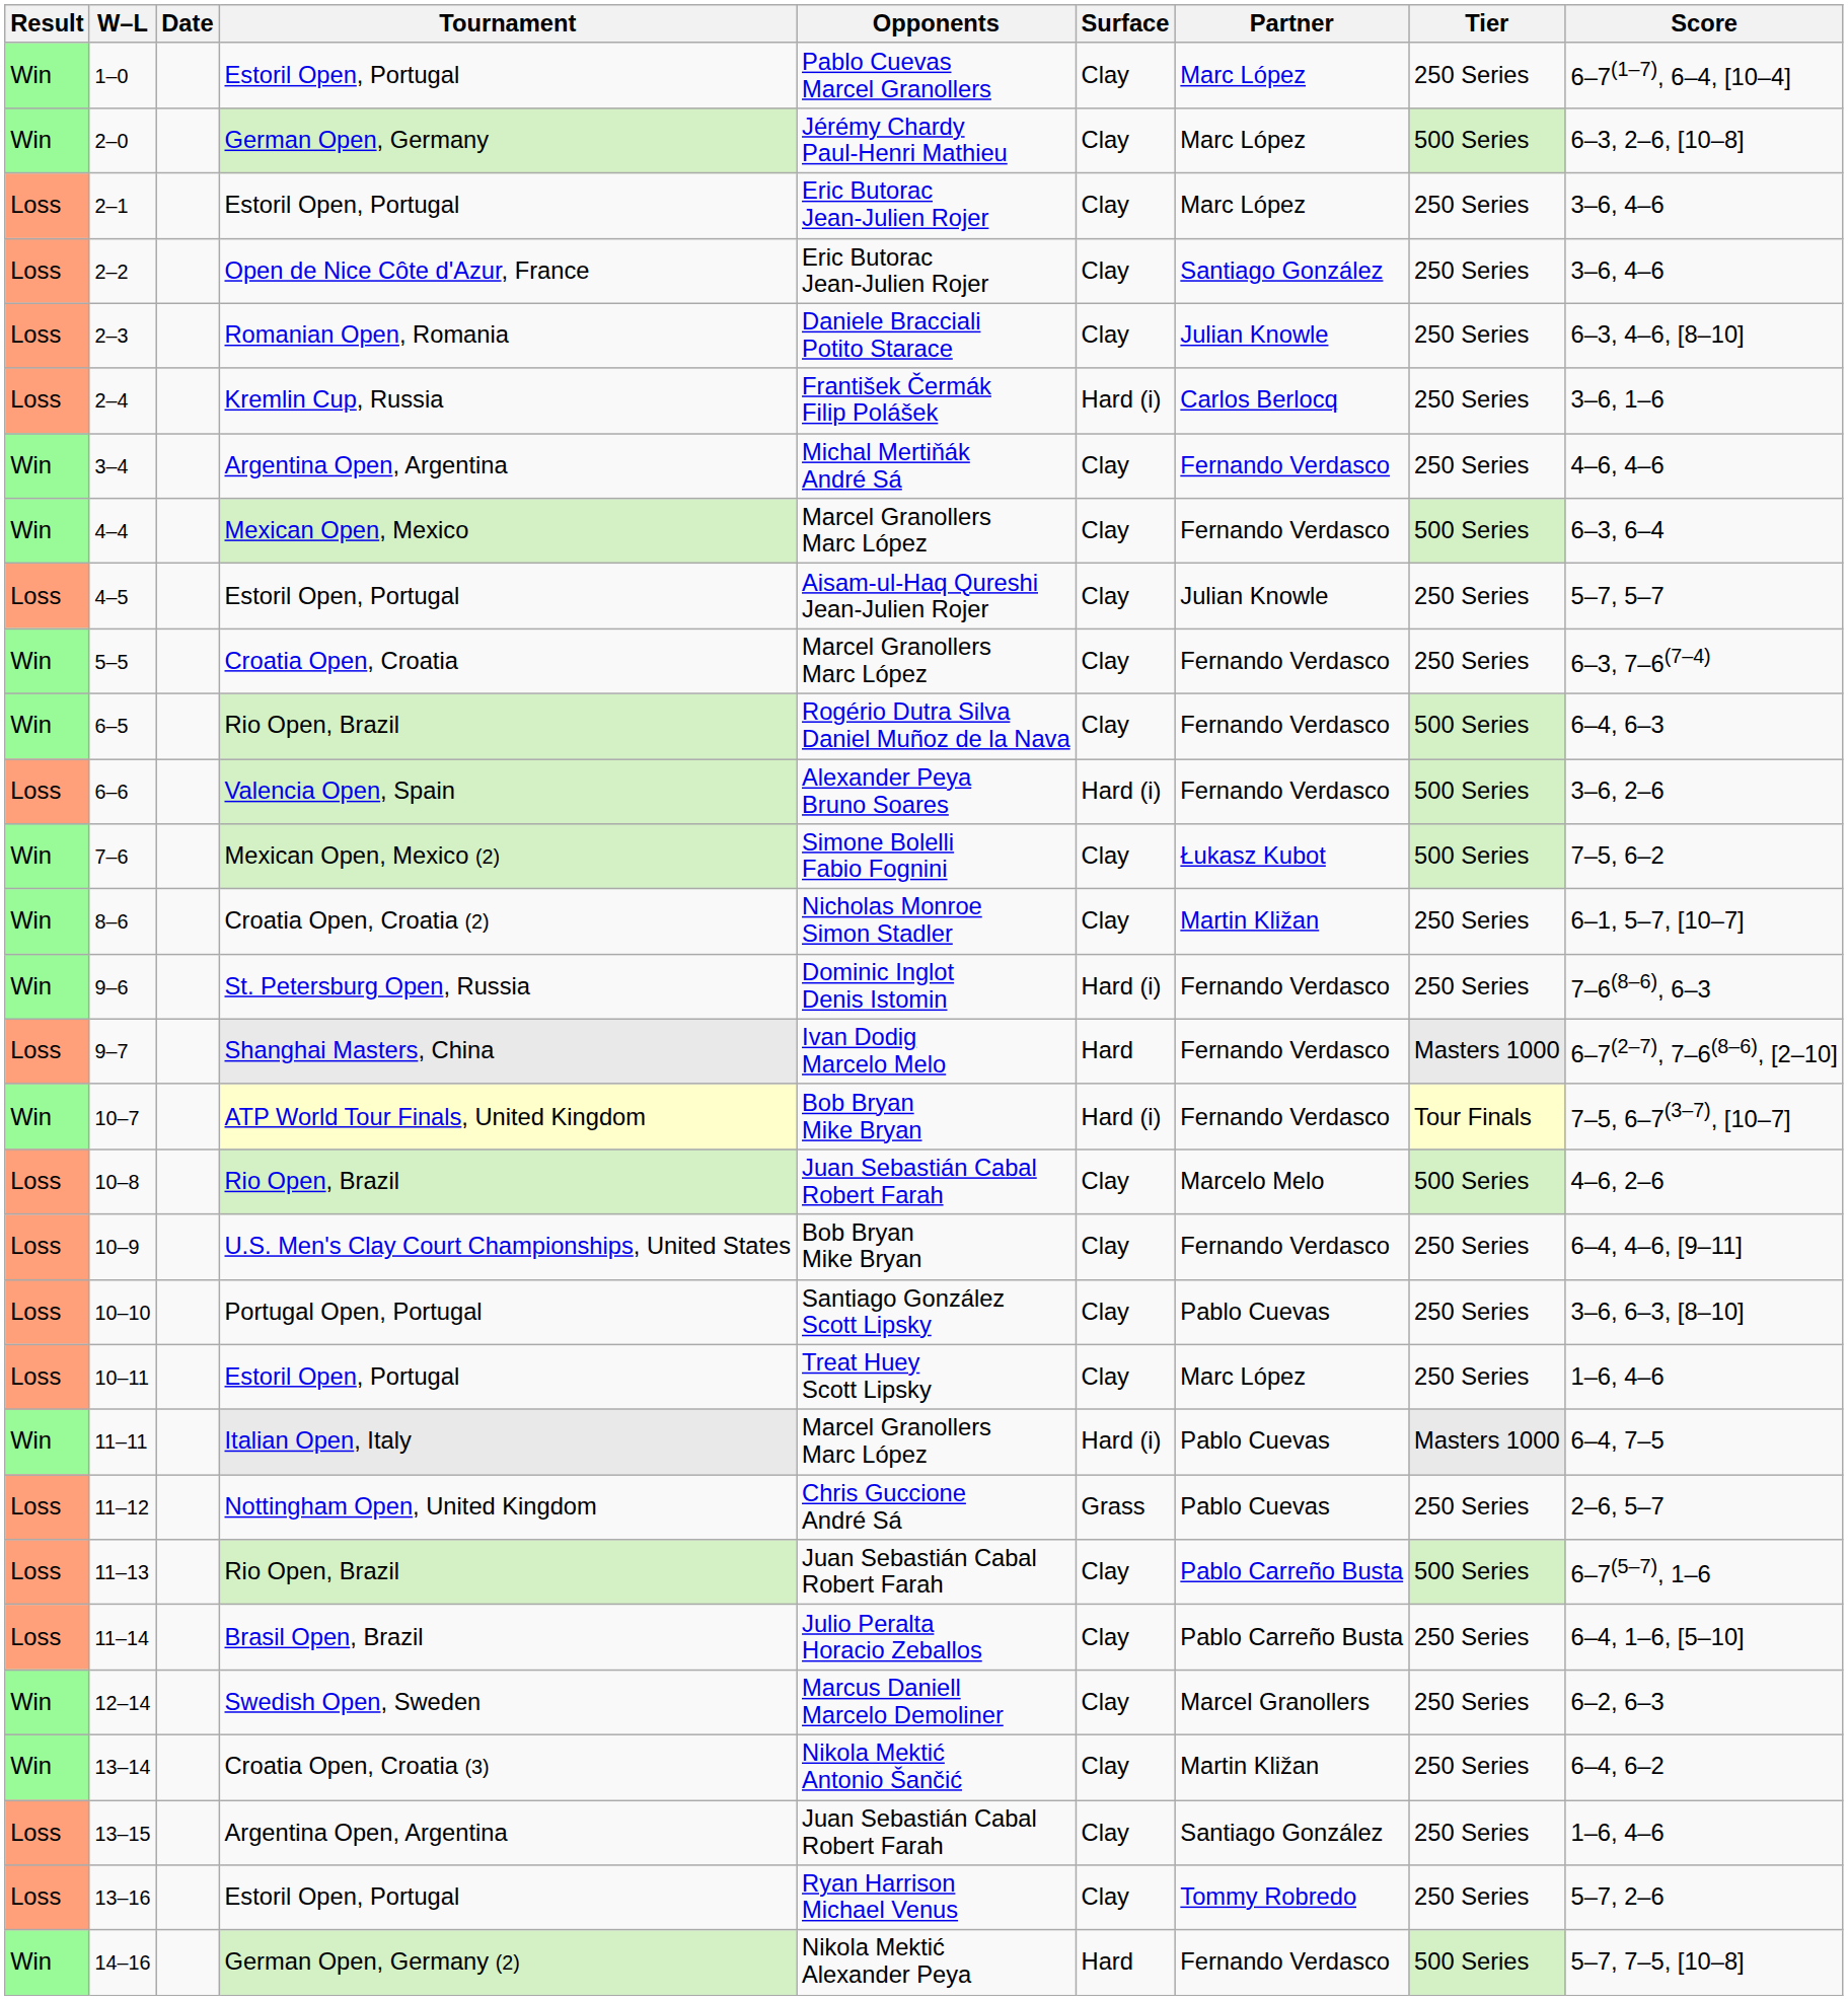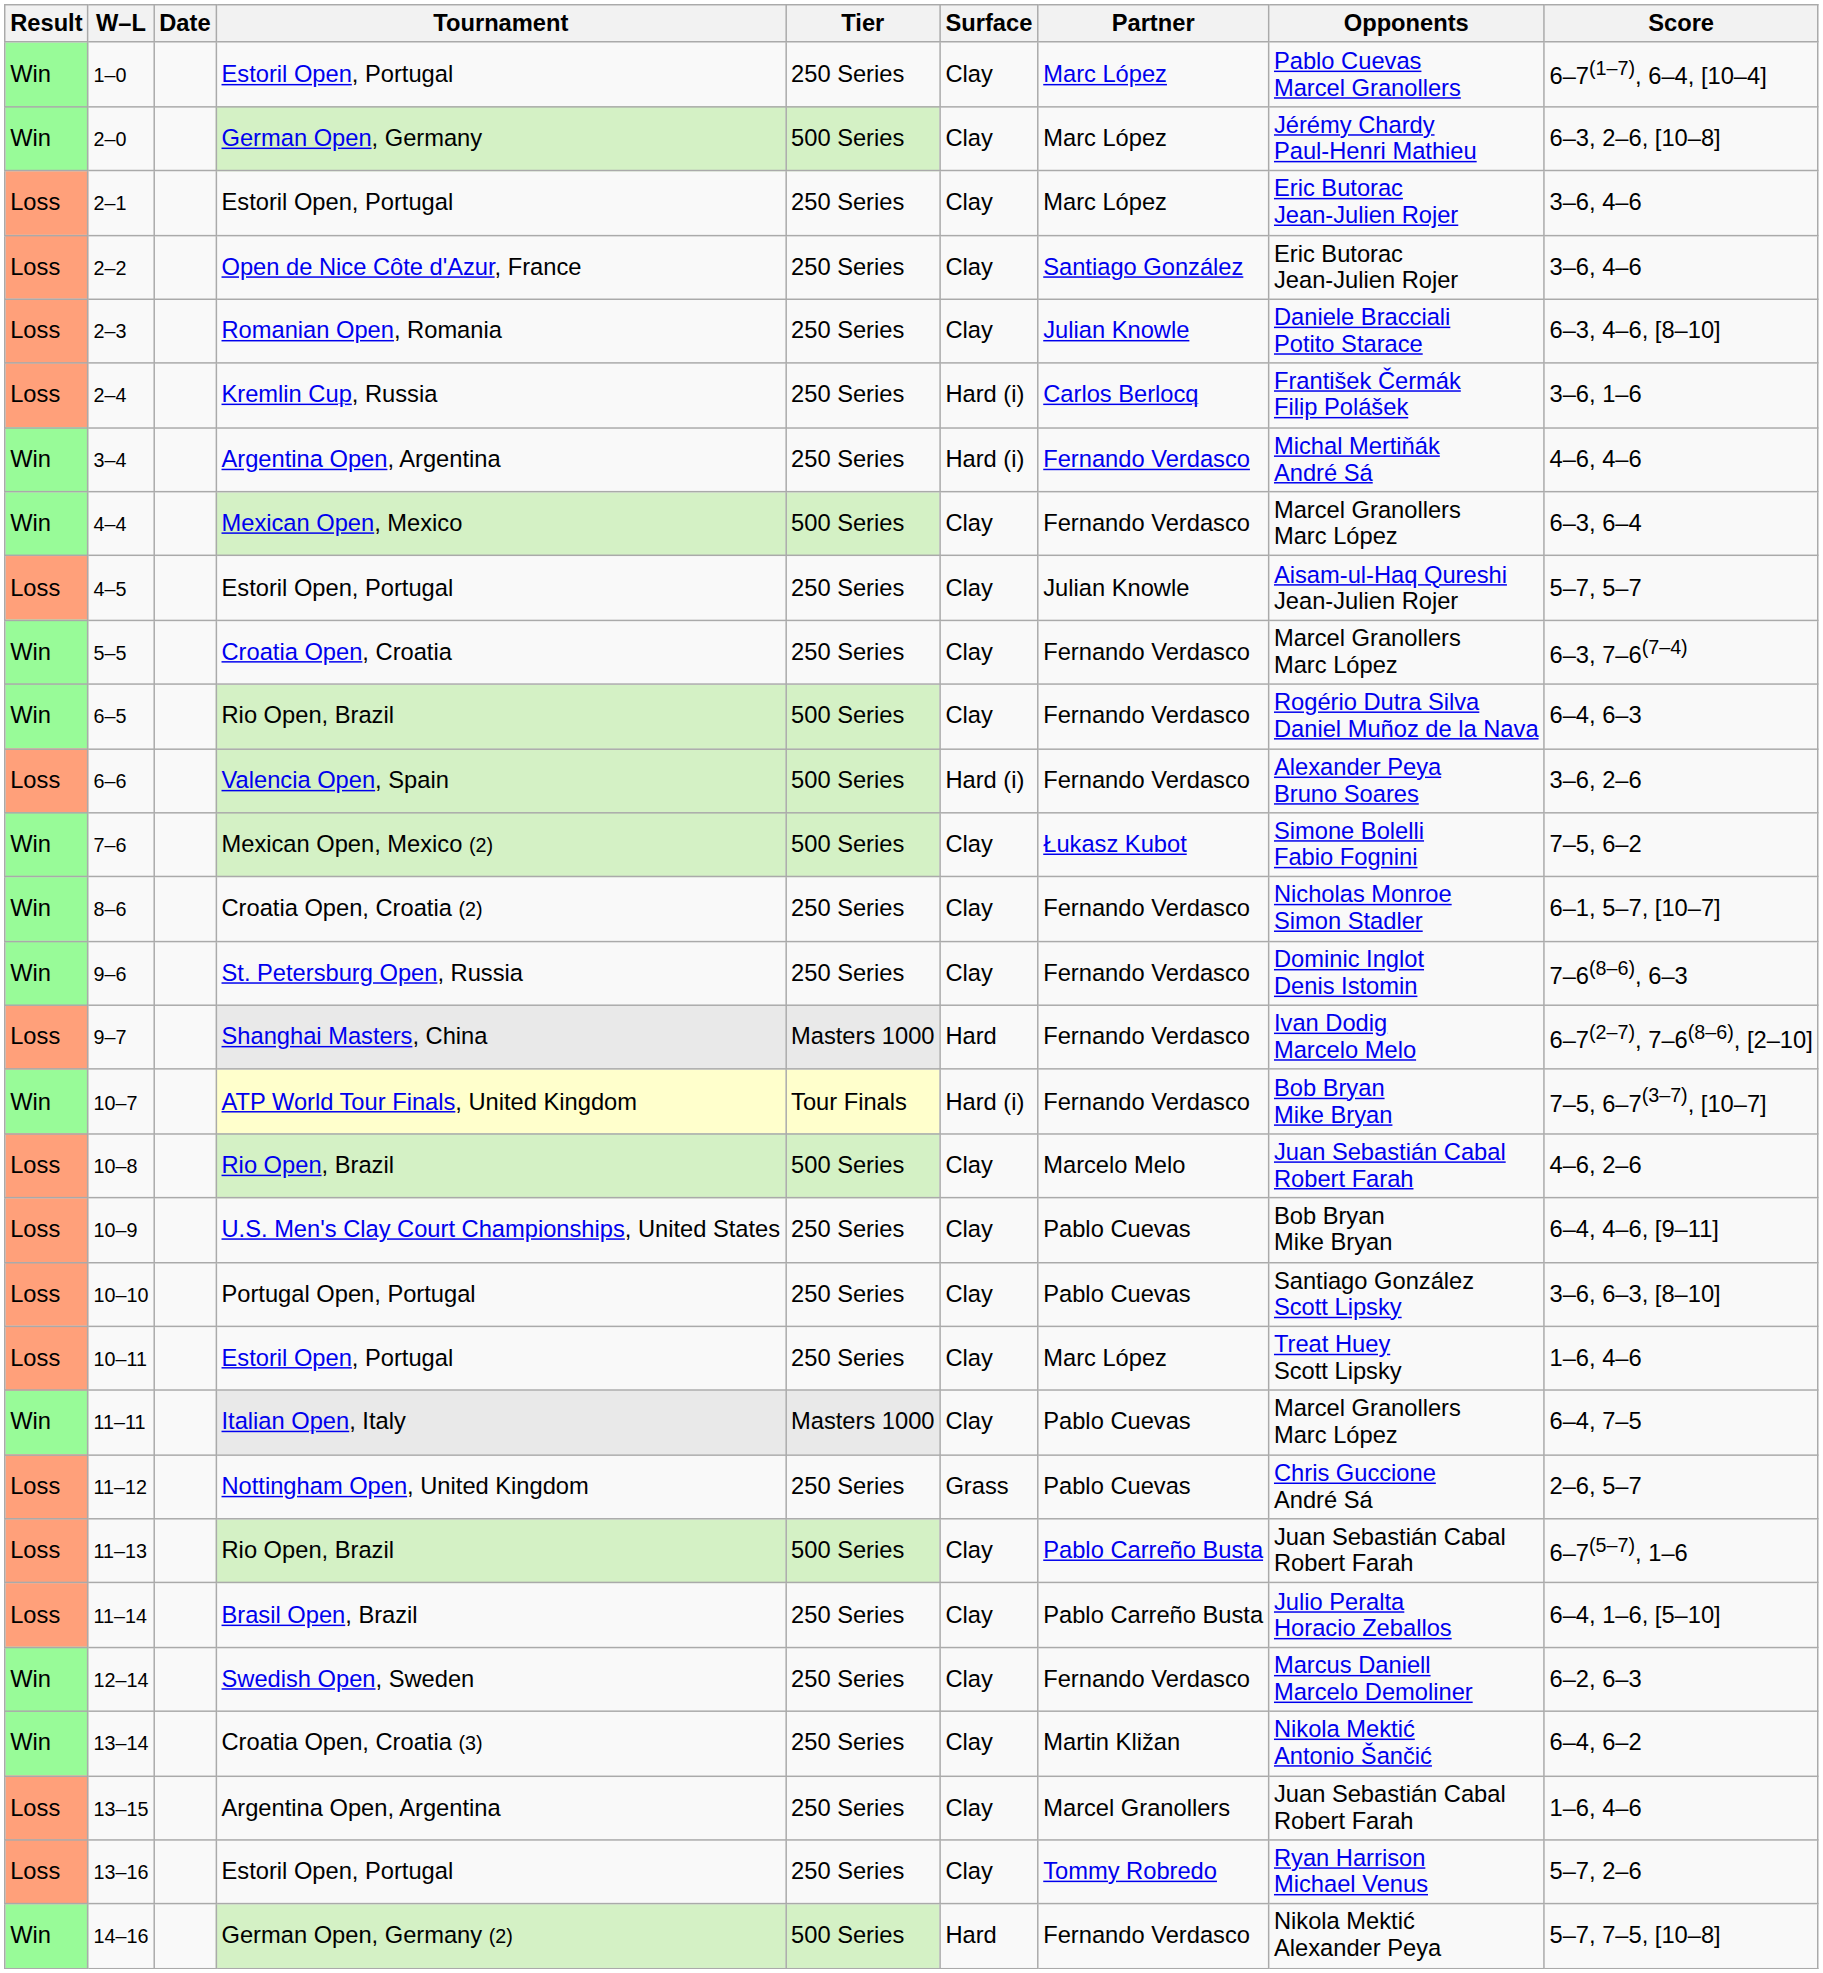columns swapped: Tier <-> Opponents
3–4 | Surface: Clay -> Hard (i)
8–6 | Partner: Martin Kližan -> Fernando Verdasco
9–6 | Surface: Hard (i) -> Clay
10–9 | Partner: Fernando Verdasco -> Pablo Cuevas
11–11 | Surface: Hard (i) -> Clay
12–14 | Partner: Marcel Granollers -> Fernando Verdasco
13–15 | Partner: Santiago González -> Marcel Granollers
